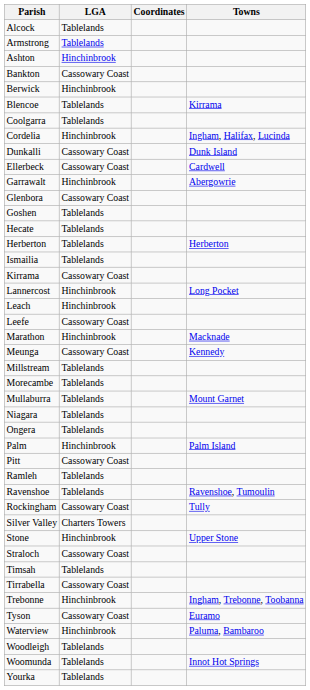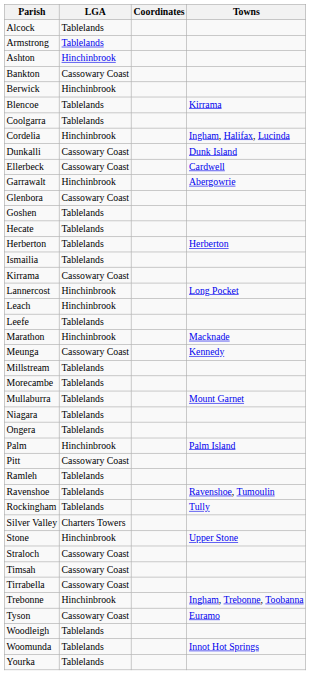Leefe | LGA: Cassowary Coast -> Tablelands
Rockingham | LGA: Cassowary Coast -> Tablelands
Timsah | LGA: Tablelands -> Cassowary Coast
- row: Waterview | Hinchinbrook | Paluma, Bambaroo
